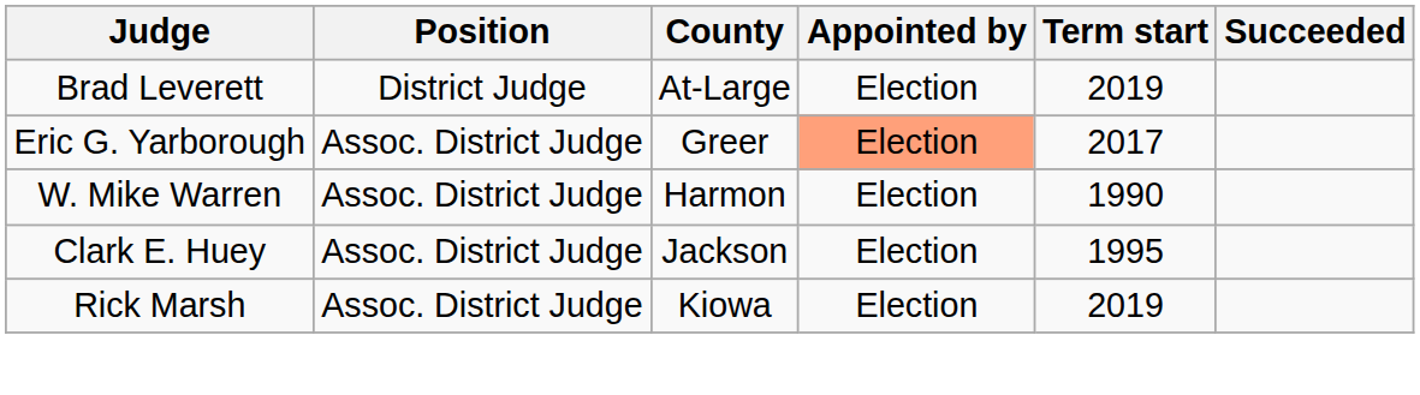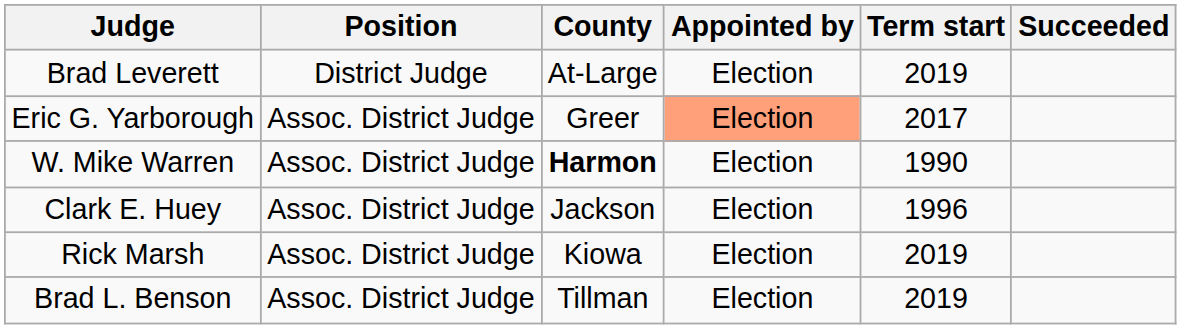W. Mike Warren | County: normal -> bold
Clark E. Huey | Term start: 1995 -> 1996
+ row: Brad L. Benson | Assoc. District Judge | Tillman | Election | 2019
